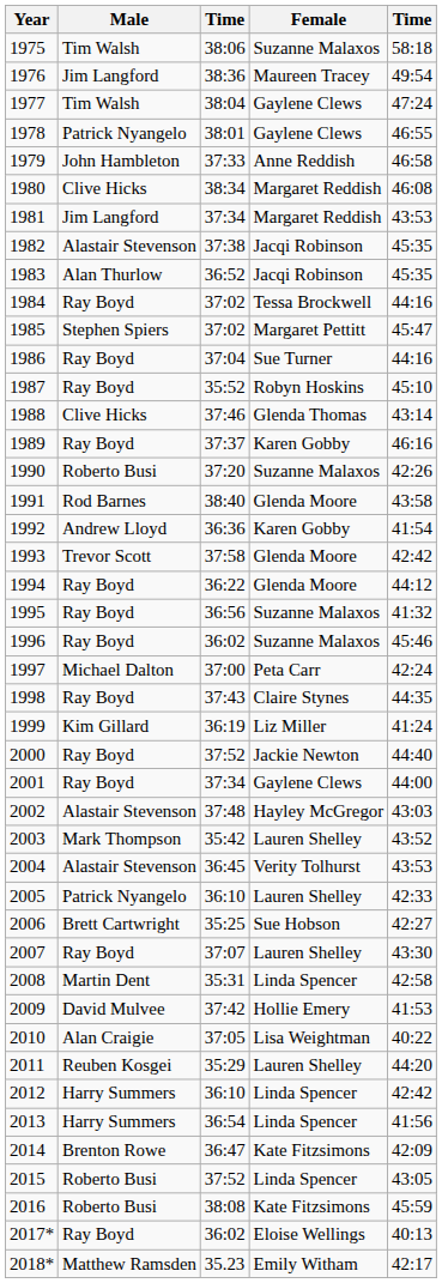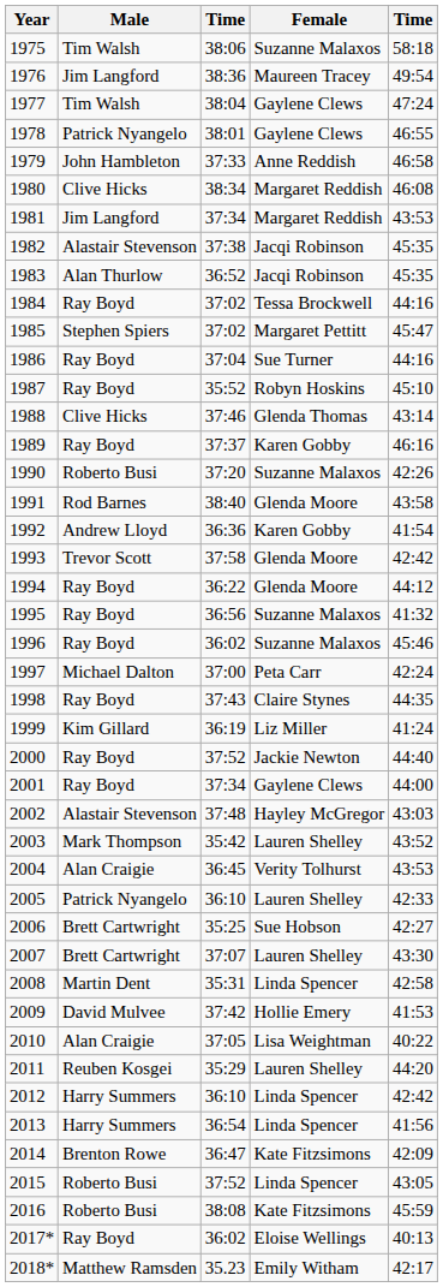2004 | Male: Alastair Stevenson -> Alan Craigie
2007 | Male: Ray Boyd -> Brett Cartwright
